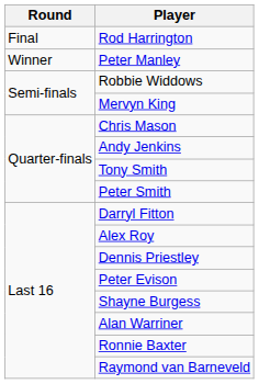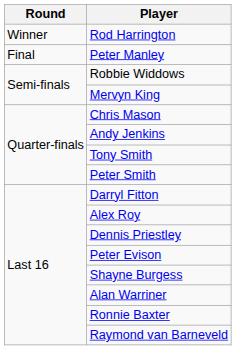Rod Harrington | Round: Final -> Winner
Peter Manley | Round: Winner -> Final
